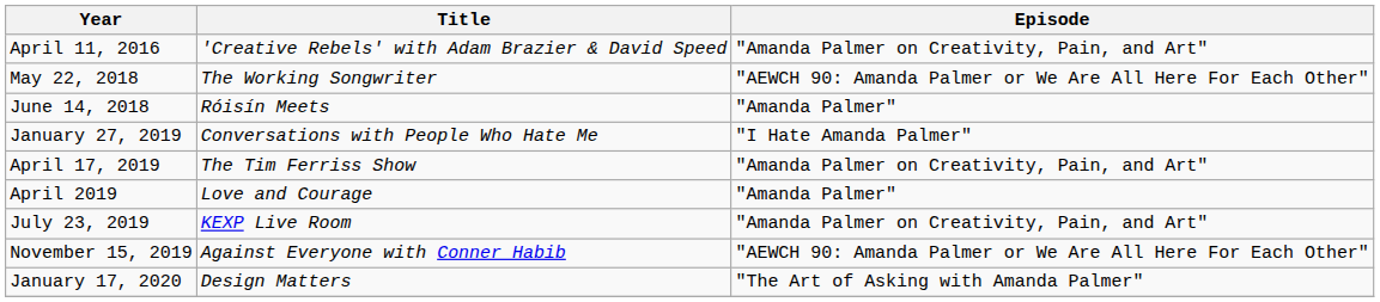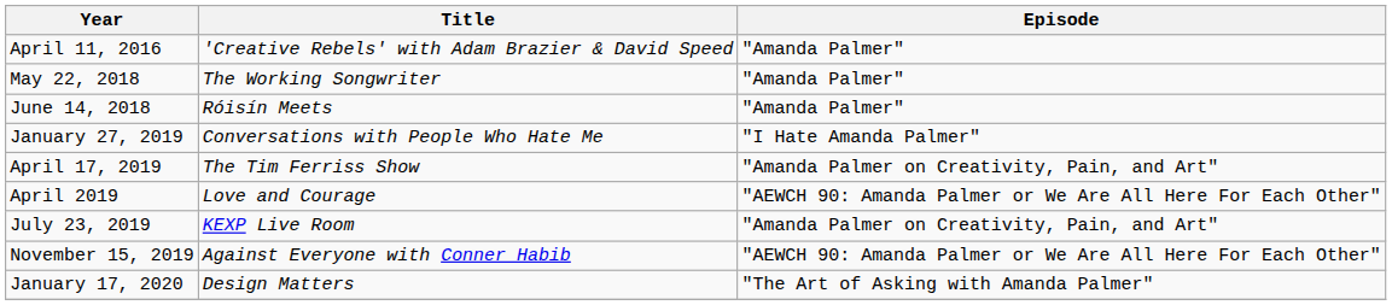April 11, 2016 | Episode: "Amanda Palmer on Creativity, Pain, and Art" -> "Amanda Palmer"
May 22, 2018 | Episode: "AEWCH 90: Amanda Palmer or We Are All Here For Each Other" -> "Amanda Palmer"
April 2019 | Episode: "Amanda Palmer" -> "AEWCH 90: Amanda Palmer or We Are All Here For Each Other"
